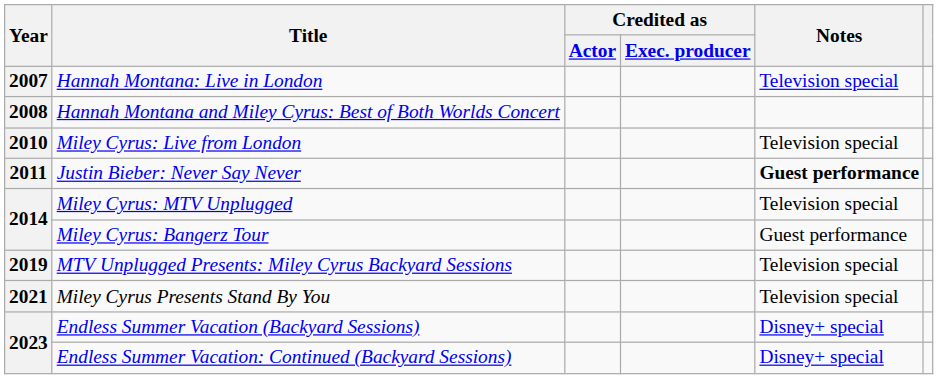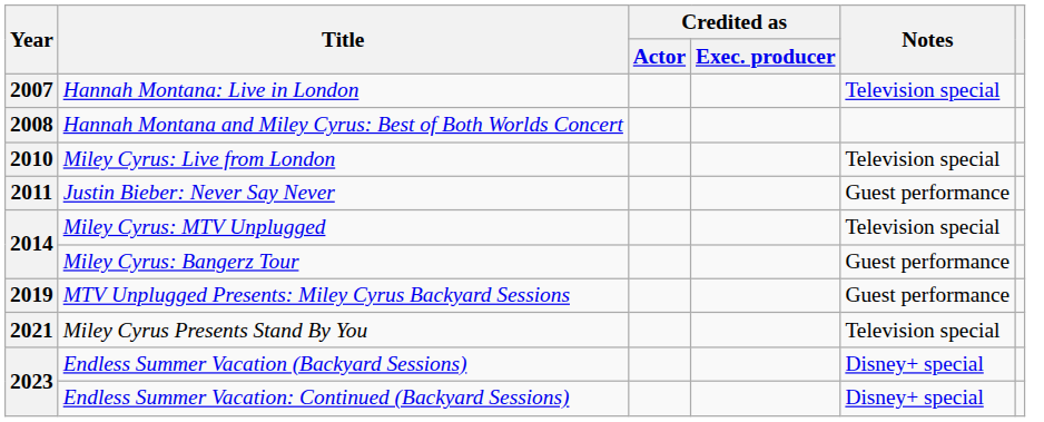Justin Bieber: Never Say Never | Notes: bold -> normal
MTV Unplugged Presents: Miley Cyrus Backyard Sessions | Notes: Television special -> Guest performance
